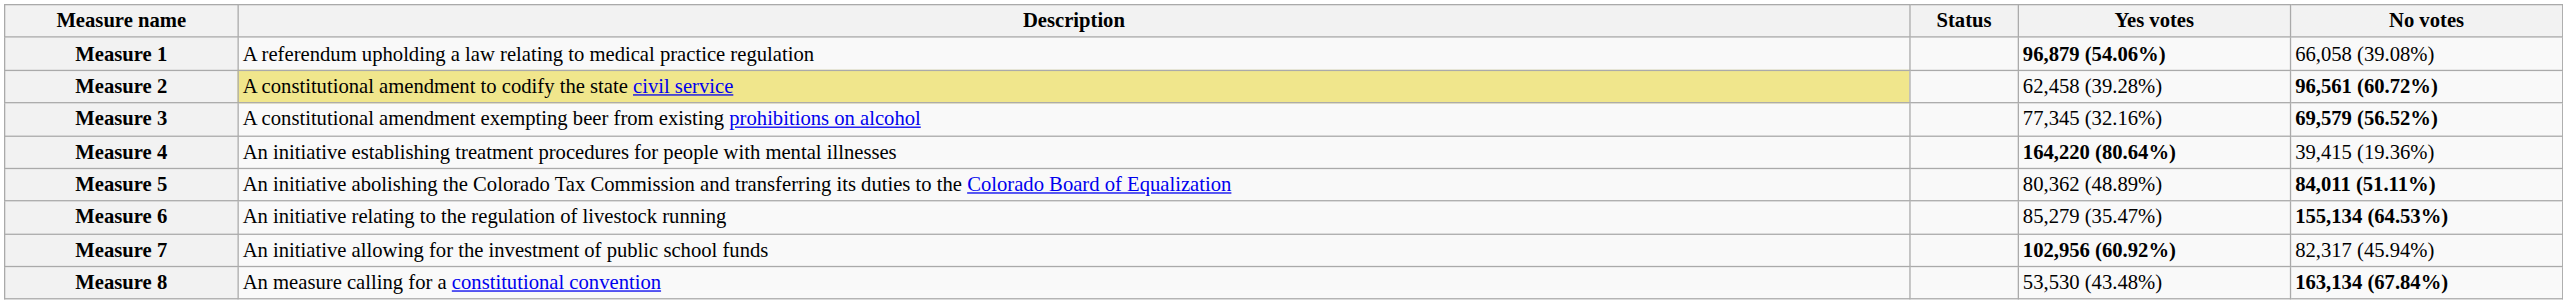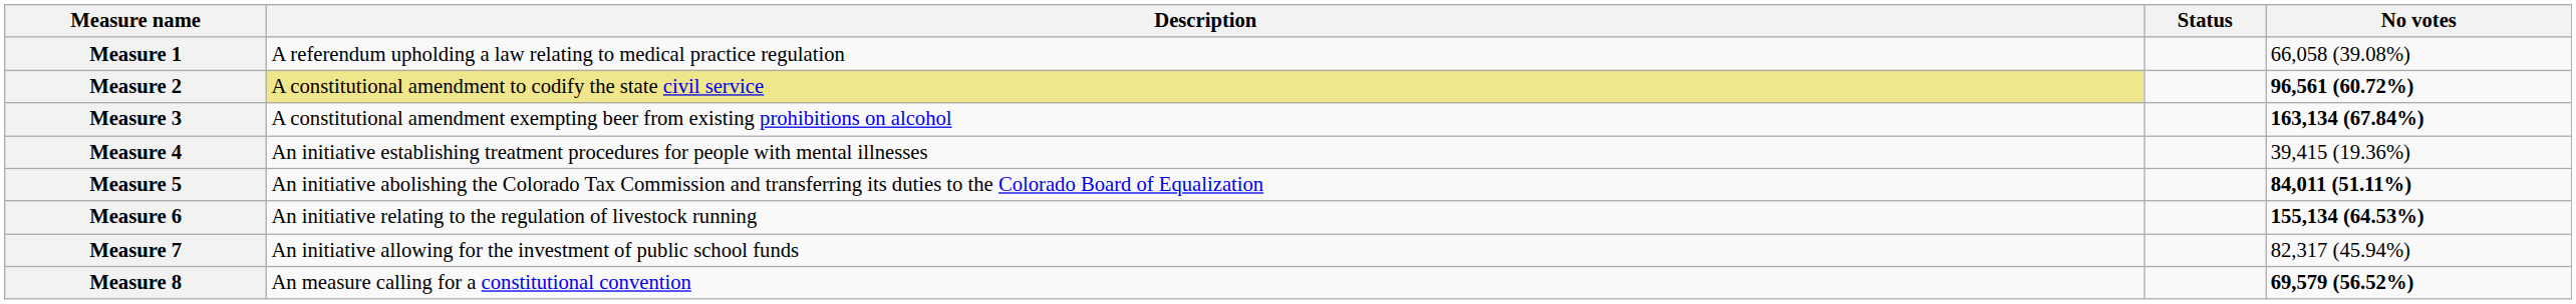- column: Yes votes | 96,879 (54.06%) | 62,458 (39.28%) | 77,345 (32.16%) | 164,220 (80.64%) | 80,362 (48.89%) | 85,279 (35.47%) | 102,956 (60.92%) | 53,530 (43.48%)
Measure 3 | No votes: 69,579 (56.52%) -> 163,134 (67.84%)
Measure 8 | No votes: 163,134 (67.84%) -> 69,579 (56.52%)
